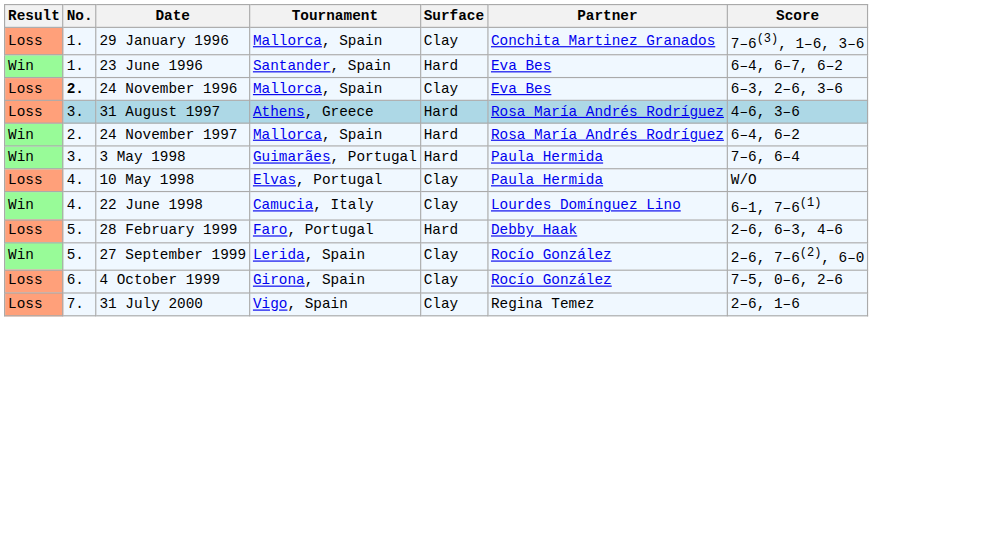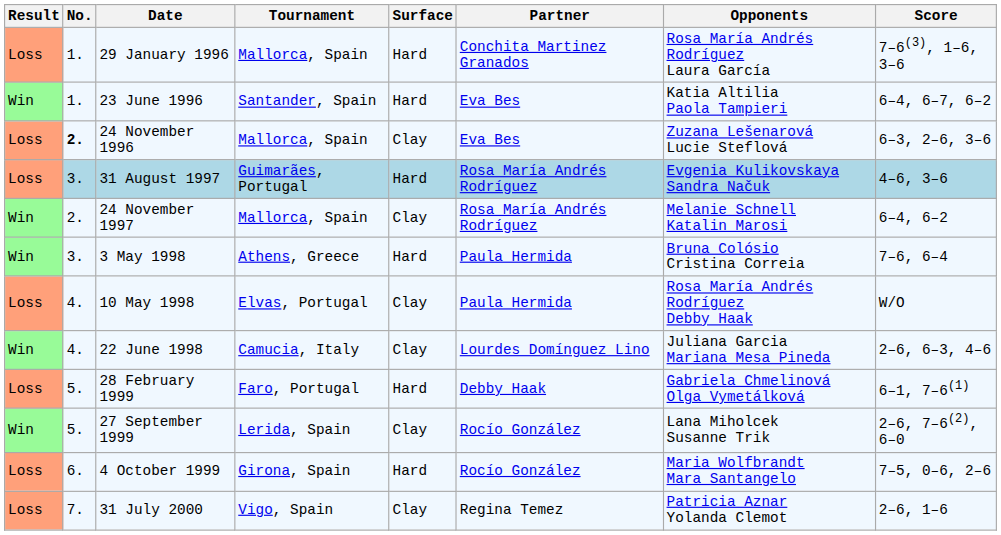+ column: Opponents | Rosa María Andrés Rodríguez Laura García | Katia Altilia Paola Tampieri | Zuzana Lešenarová Lucie Steflová | Evgenia Kulikovskaya Sandra Načuk | Melanie Schnell Katalin Marosi | Bruna Colósio Cristina Correia | Rosa María Andrés Rodríguez Debby Haak | Juliana Garcia Mariana Mesa Pineda | Gabriela Chmelinová Olga Vymetálková | Lana Miholcek Susanne Trik | Maria Wolfbrandt Mara Santangelo | Patricia Aznar Yolanda Clemot
29 January 1996 | Surface: Clay -> Hard
31 August 1997 | Tournament: Athens, Greece -> Guimarães, Portugal
24 November 1997 | Surface: Hard -> Clay
3 May 1998 | Tournament: Guimarães, Portugal -> Athens, Greece
22 June 1998 | Score: 6–1, 7–6(1) -> 2–6, 6–3, 4–6
28 February 1999 | Score: 2–6, 6–3, 4–6 -> 6–1, 7–6(1)
4 October 1999 | Surface: Clay -> Hard
